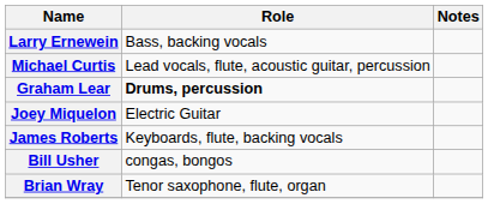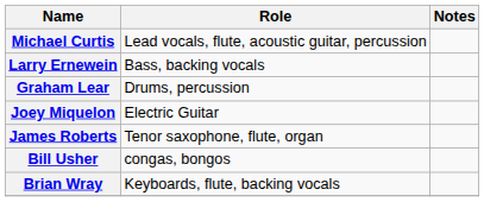rows swapped: Michael Curtis <-> Larry Ernewein
Graham Lear | Role: bold -> normal
James Roberts | Role: Keyboards, flute, backing vocals -> Tenor saxophone, flute, organ
Brian Wray | Role: Tenor saxophone, flute, organ -> Keyboards, flute, backing vocals
